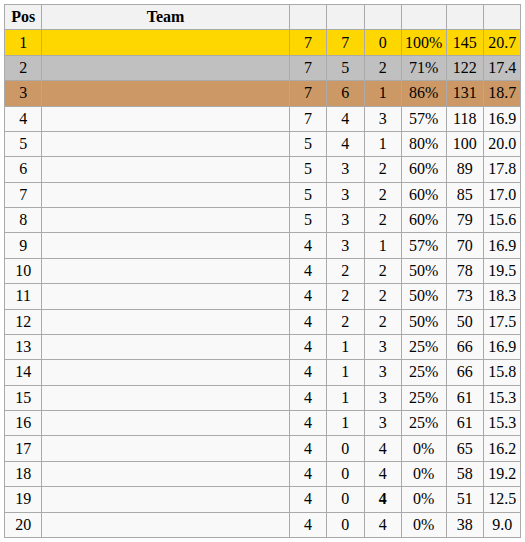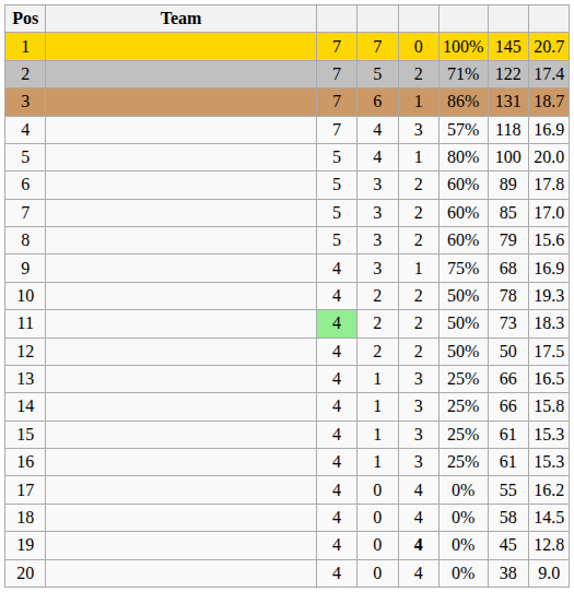9 | column 6: 57% -> 75%
9 | column 7: 70 -> 68
10 | column 8: 19.5 -> 19.3
11 | column 3: no background -> lightgreen background
13 | column 8: 16.9 -> 16.5
17 | column 7: 65 -> 55
18 | column 8: 19.2 -> 14.5
19 | column 7: 51 -> 45
19 | column 8: 12.5 -> 12.8
